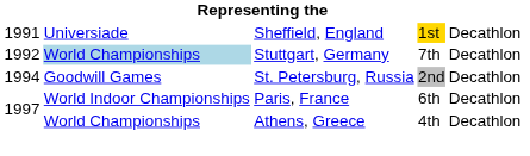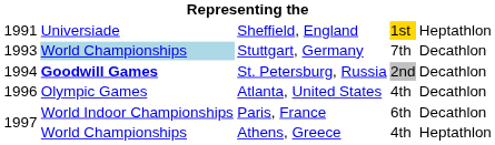Sheffield, England | column 5: Decathlon -> Heptathlon
Stuttgart, Germany | column 1: 1992 -> 1993
St. Petersburg, Russia | column 2: normal -> bold
+ row: 1996 | Olympic Games | Atlanta, United States | 4th | Decathlon
Athens, Greece | column 5: Decathlon -> Heptathlon
